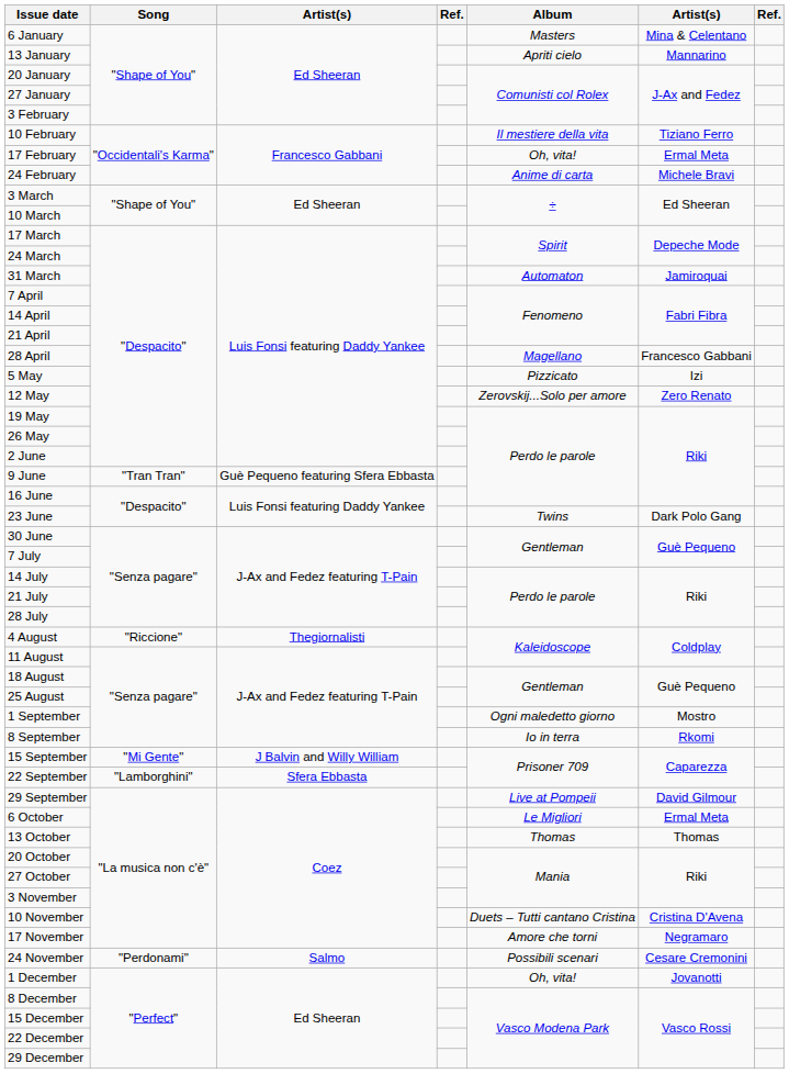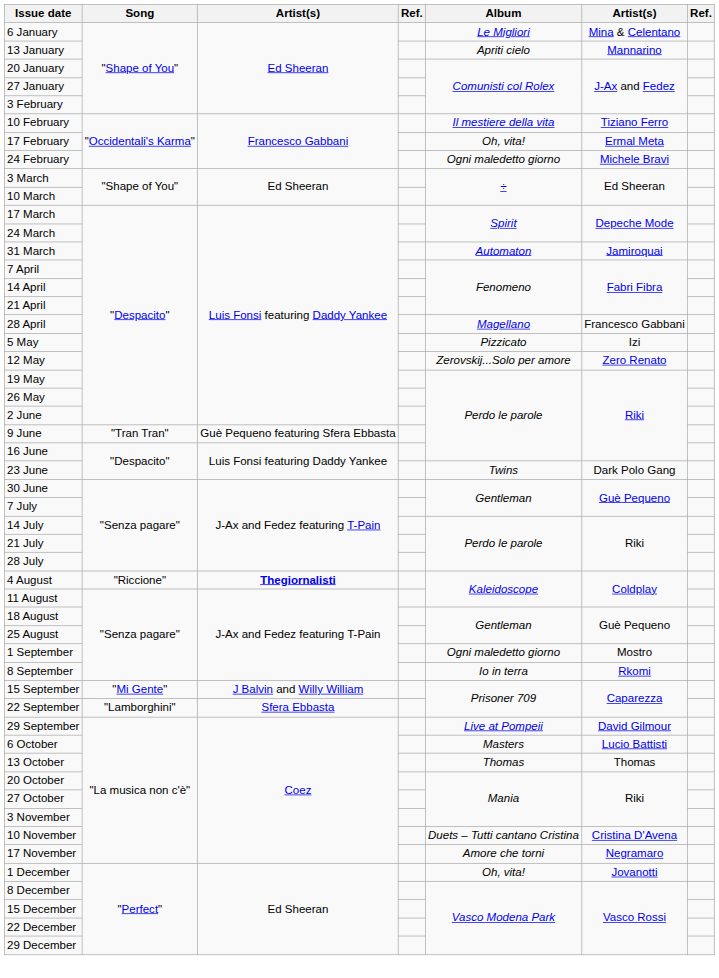6 January | Album: Masters -> Le Migliori
24 February | Album: Anime di carta -> Ogni maledetto giorno
4 August | column 3: normal -> bold
6 October | Album: Le Migliori -> Masters
6 October | column 6: Ermal Meta -> Lucio Battisti
- row: 24 November | "Perdonami" | Salmo | Possibili scenari | Cesare Cremonini
